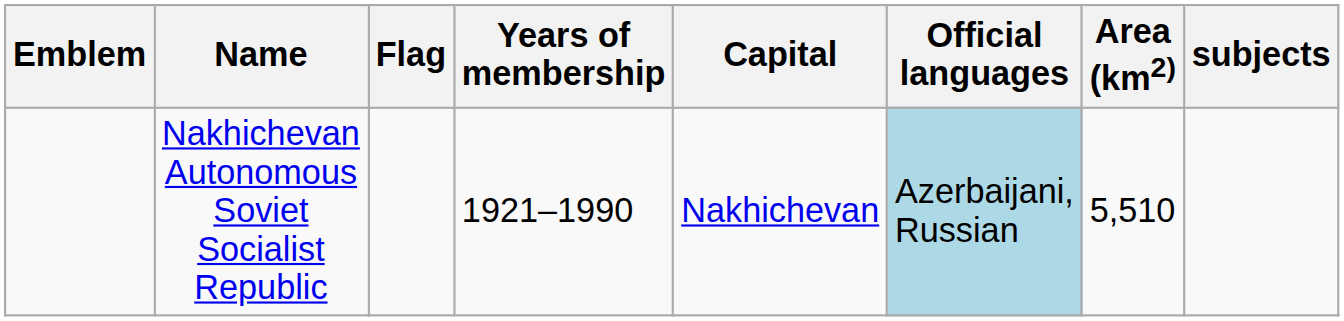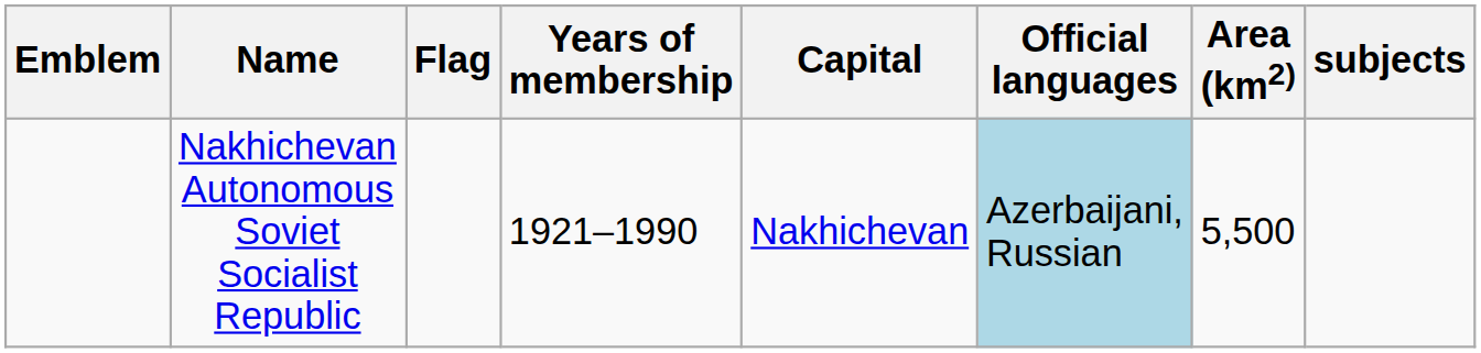Nakhichevan Autonomous Soviet Socialist Republic | Area (km2): 5,510 -> 5,500
